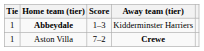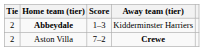Abbeydale | Tie: 1 -> 2
Aston Villa | Tie: 1 -> 2
